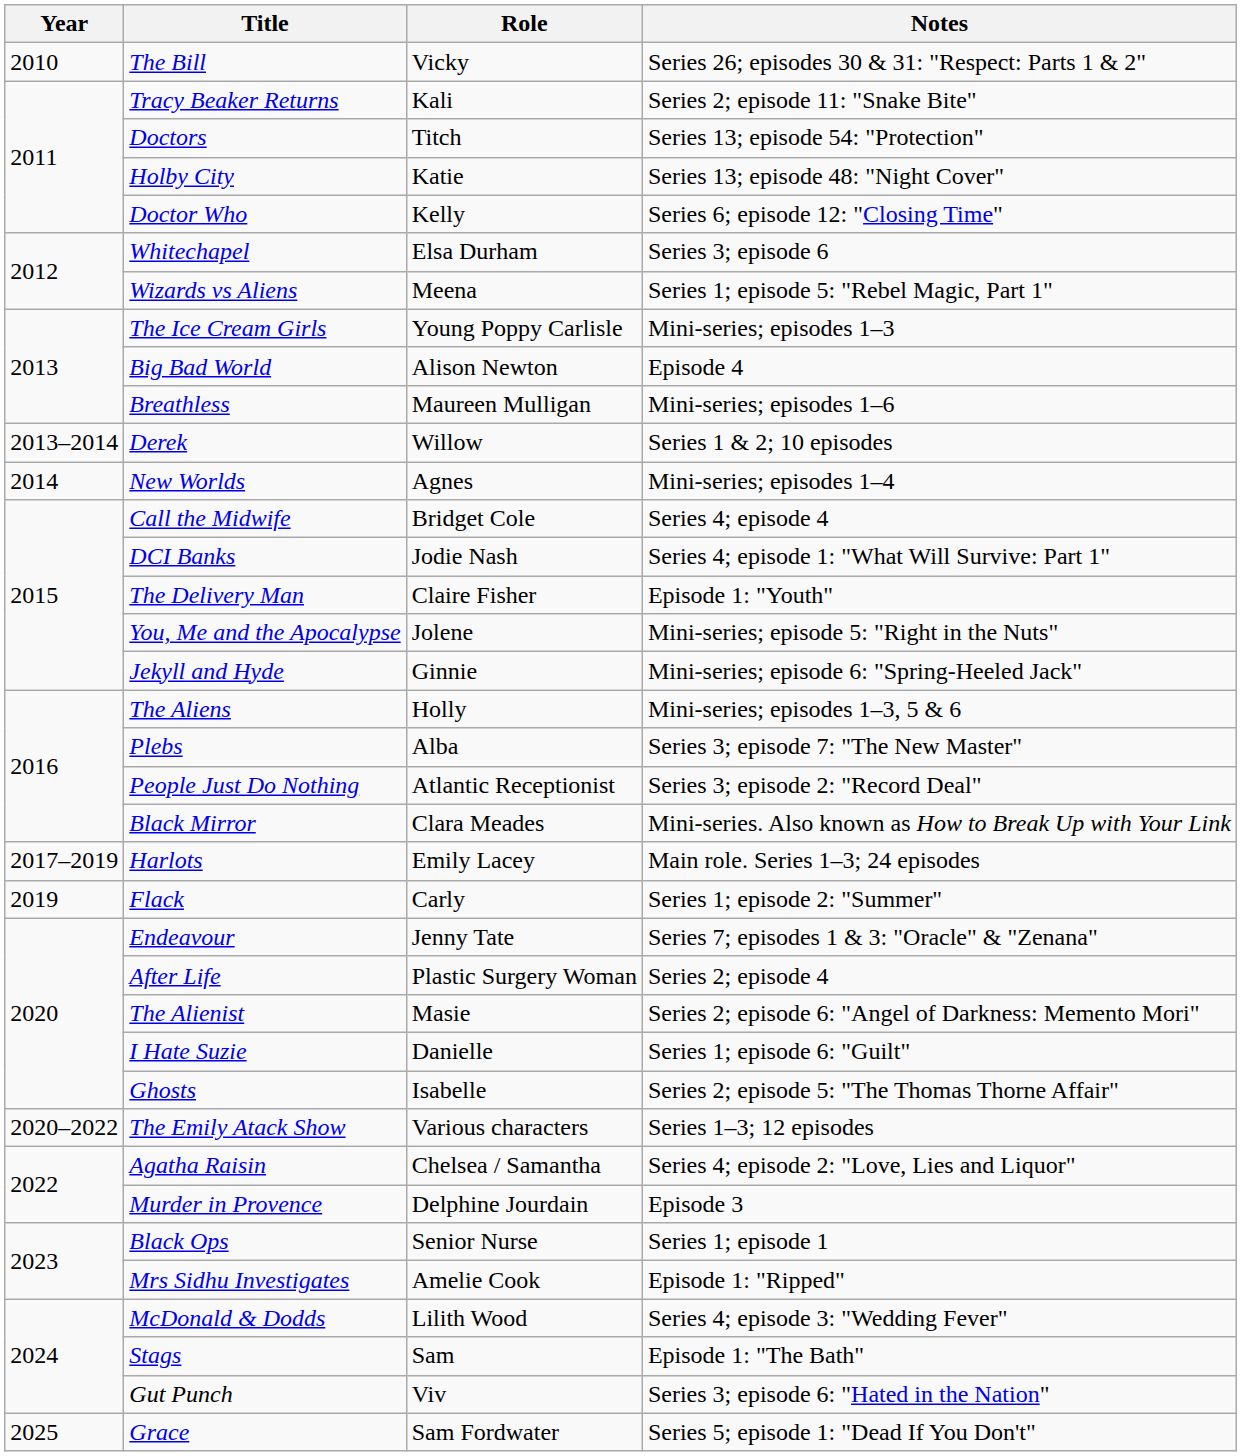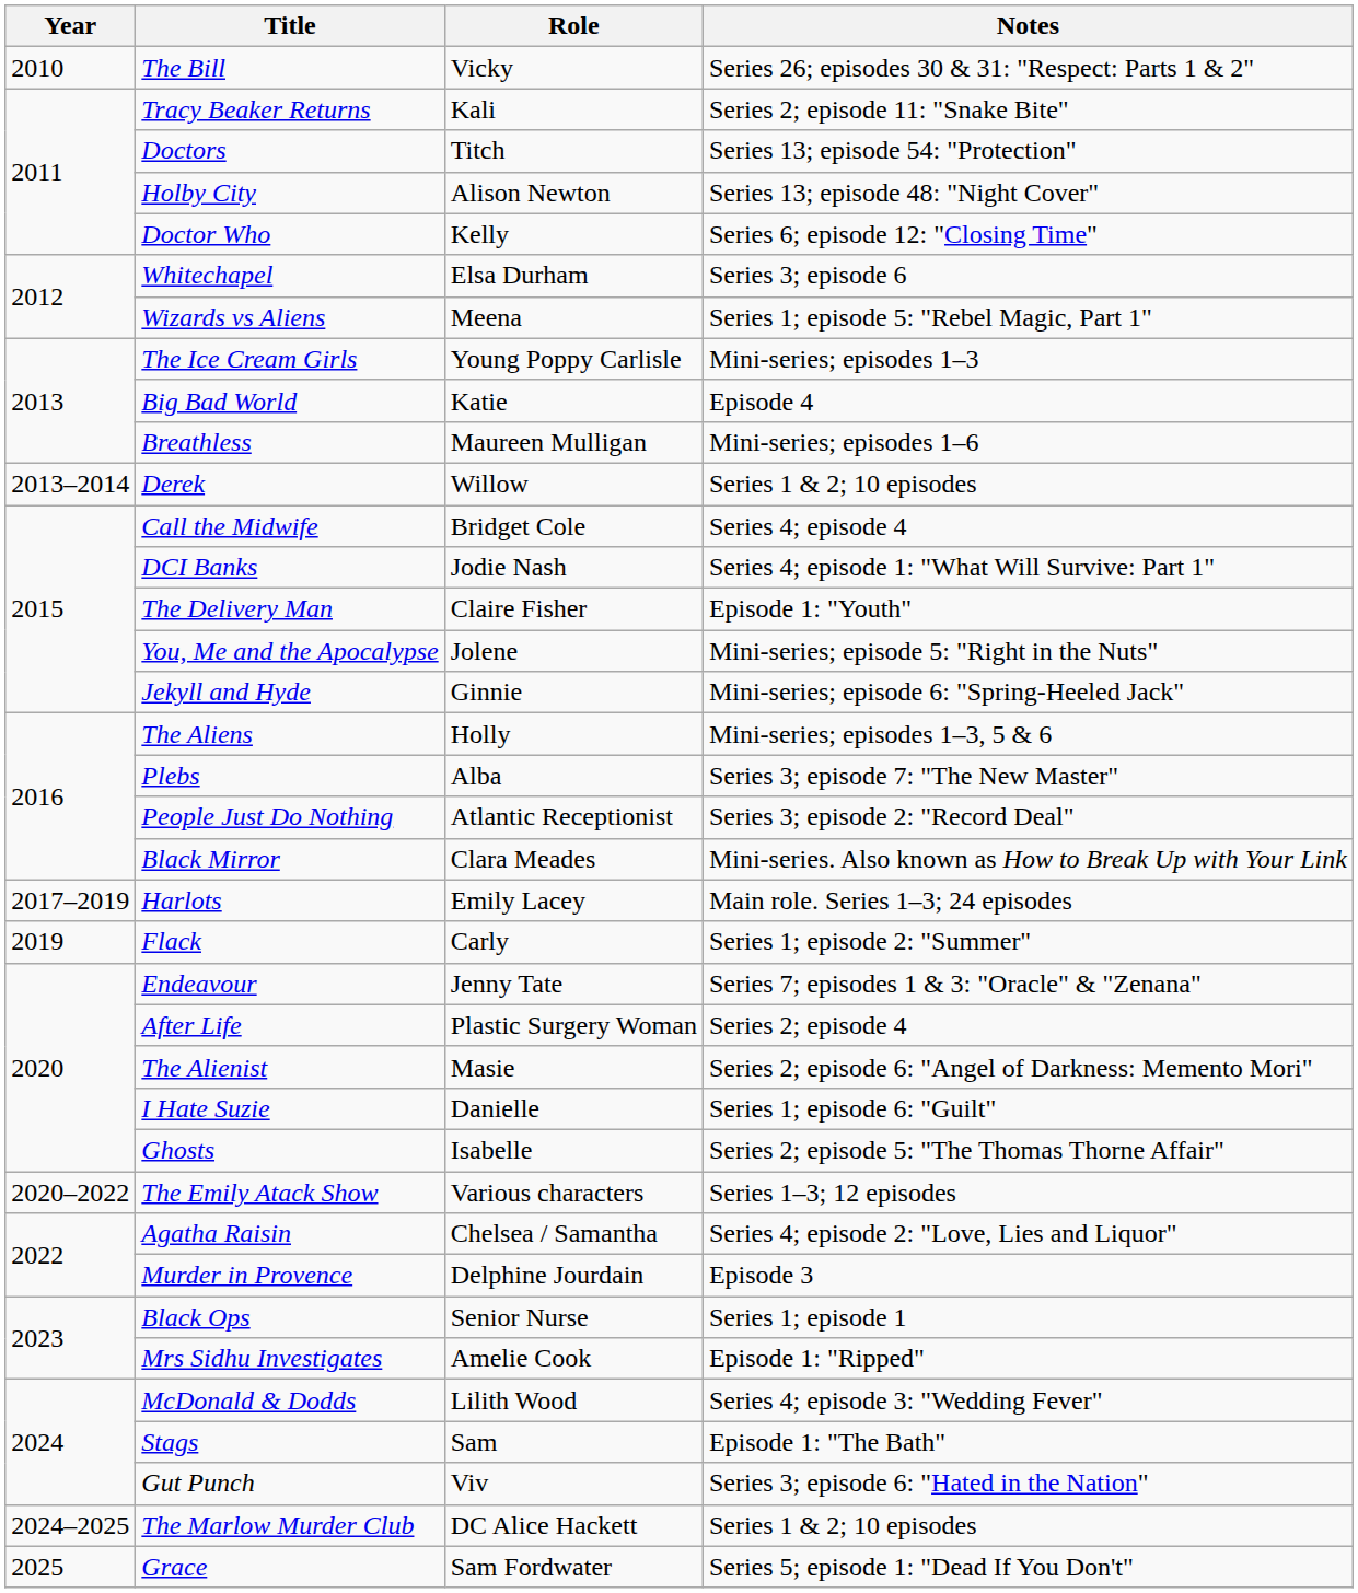Holby City | Role: Katie -> Alison Newton
Big Bad World | Role: Alison Newton -> Katie
- row: 2014 | New Worlds | Agnes | Mini-series; episodes 1–4
+ row: 2024–2025 | The Marlow Murder Club | DC Alice Hackett | Series 1 & 2; 10 episodes
